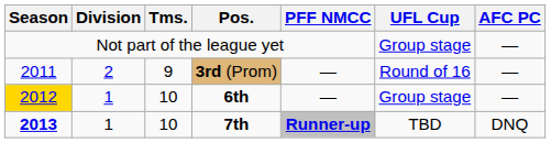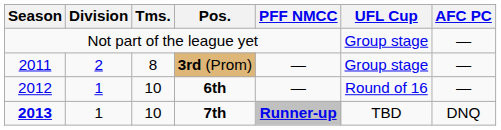3rd (Prom) | Tms.: 9 -> 8
3rd (Prom) | UFL Cup: Round of 16 -> Group stage
6th | Season: gold background -> no background
6th | UFL Cup: Group stage -> Round of 16
